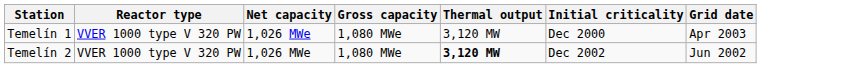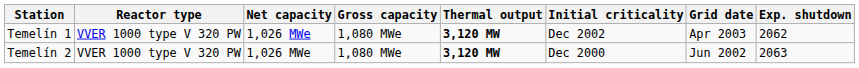+ column: Exp. shutdown | 2062 | 2063
Temelín 1 | Thermal output: normal -> bold
Temelín 1 | Initial criticality: Dec 2000 -> Dec 2002
Temelín 2 | Initial criticality: Dec 2002 -> Dec 2000
